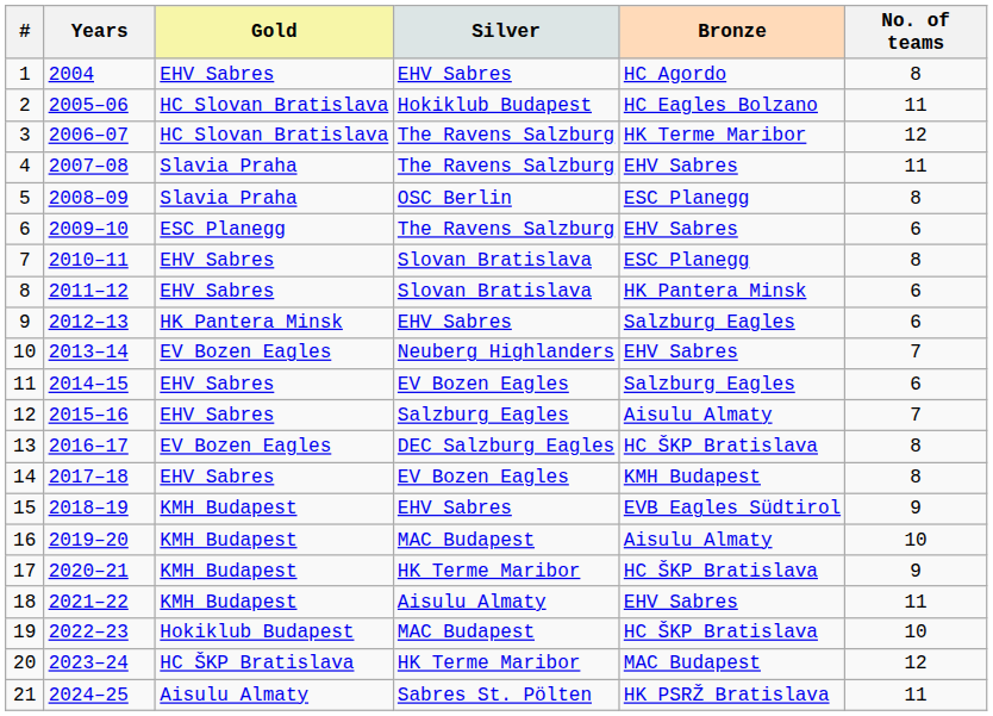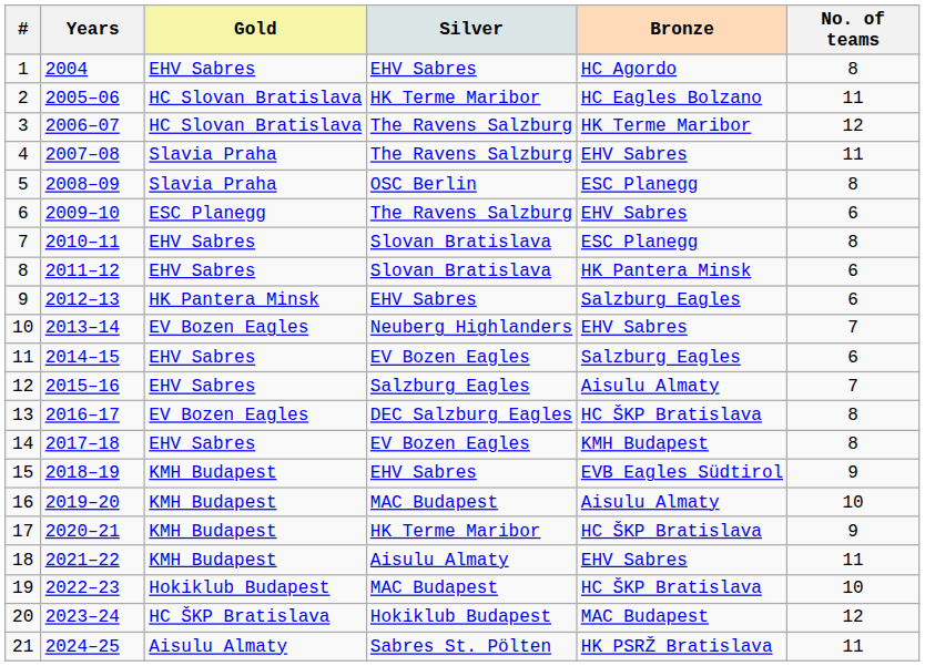2 | Silver: Hokiklub Budapest -> HK Terme Maribor
20 | Silver: HK Terme Maribor -> Hokiklub Budapest
